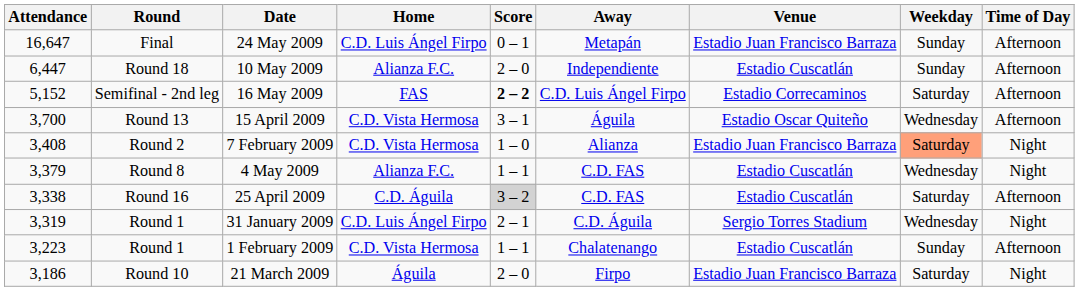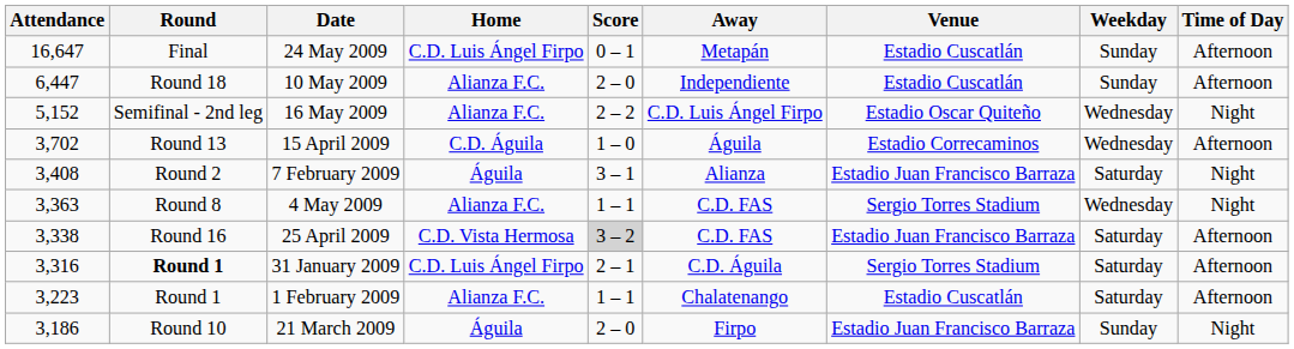24 May 2009 | Venue: Estadio Juan Francisco Barraza -> Estadio Cuscatlán
16 May 2009 | Home: FAS -> Alianza F.C.
16 May 2009 | Score: bold -> normal
16 May 2009 | Venue: Estadio Correcaminos -> Estadio Oscar Quiteño
16 May 2009 | Weekday: Saturday -> Wednesday
16 May 2009 | Time of Day: Afternoon -> Night
15 April 2009 | Attendance: 3,700 -> 3,702
15 April 2009 | Home: C.D. Vista Hermosa -> C.D. Águila
15 April 2009 | Score: 3 – 1 -> 1 – 0
15 April 2009 | Venue: Estadio Oscar Quiteño -> Estadio Correcaminos
7 February 2009 | Home: C.D. Vista Hermosa -> Águila
7 February 2009 | Score: 1 – 0 -> 3 – 1
7 February 2009 | Weekday: lightsalmon background -> no background
4 May 2009 | Attendance: 3,379 -> 3,363
4 May 2009 | Venue: Estadio Cuscatlán -> Sergio Torres Stadium
25 April 2009 | Home: C.D. Águila -> C.D. Vista Hermosa
25 April 2009 | Venue: Estadio Cuscatlán -> Estadio Juan Francisco Barraza
31 January 2009 | Attendance: 3,319 -> 3,316
31 January 2009 | Round: normal -> bold
31 January 2009 | Weekday: Wednesday -> Saturday
31 January 2009 | Time of Day: Night -> Afternoon
1 February 2009 | Home: C.D. Vista Hermosa -> Alianza F.C.
1 February 2009 | Weekday: Sunday -> Saturday
21 March 2009 | Weekday: Saturday -> Sunday
